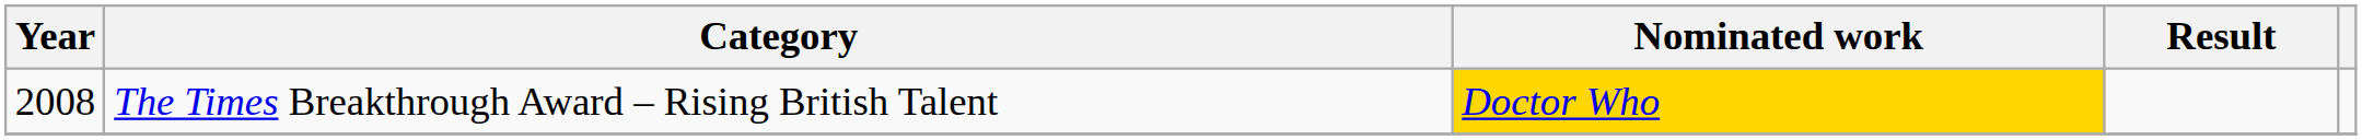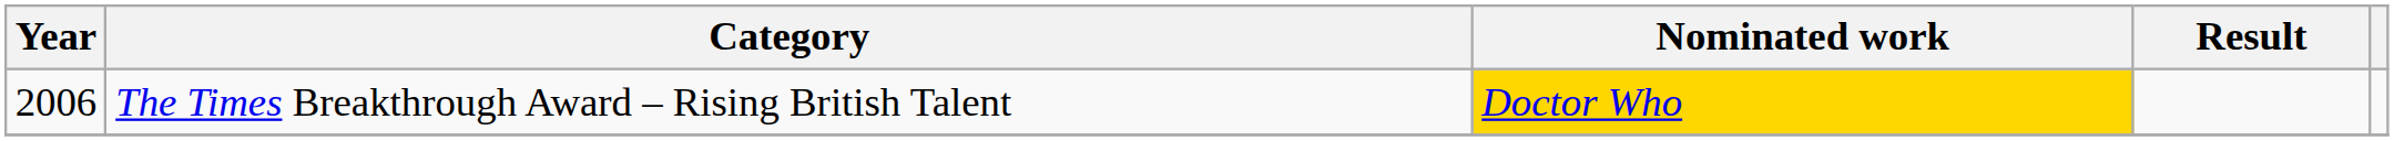The Times Breakthrough Award – Rising British Talent | Year: 2008 -> 2006
